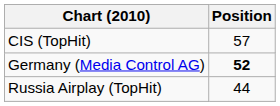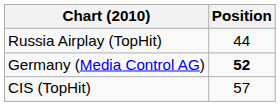rows swapped: CIS (TopHit) <-> Russia Airplay (TopHit)
